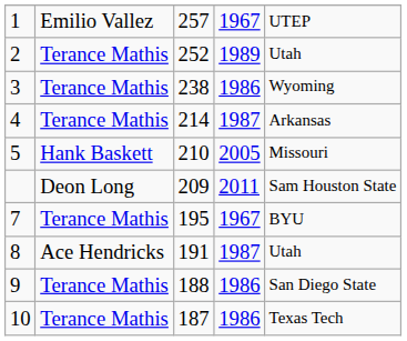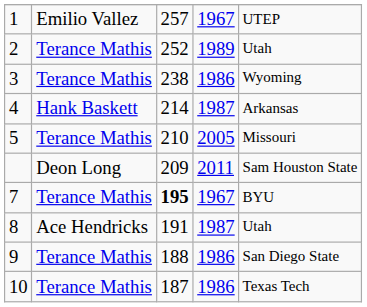4 | column 2: Terance Mathis -> Hank Baskett
5 | column 2: Hank Baskett -> Terance Mathis
7 | column 3: normal -> bold
